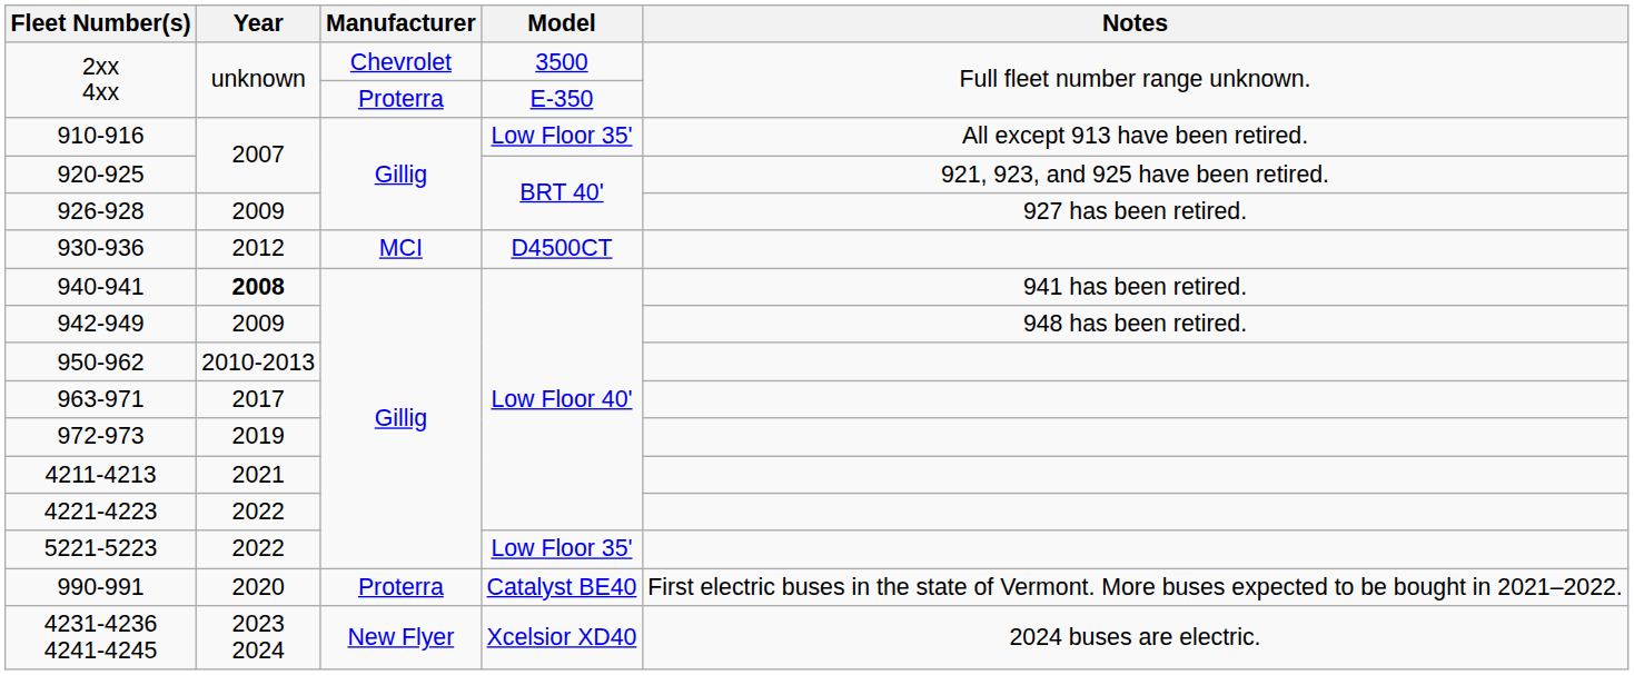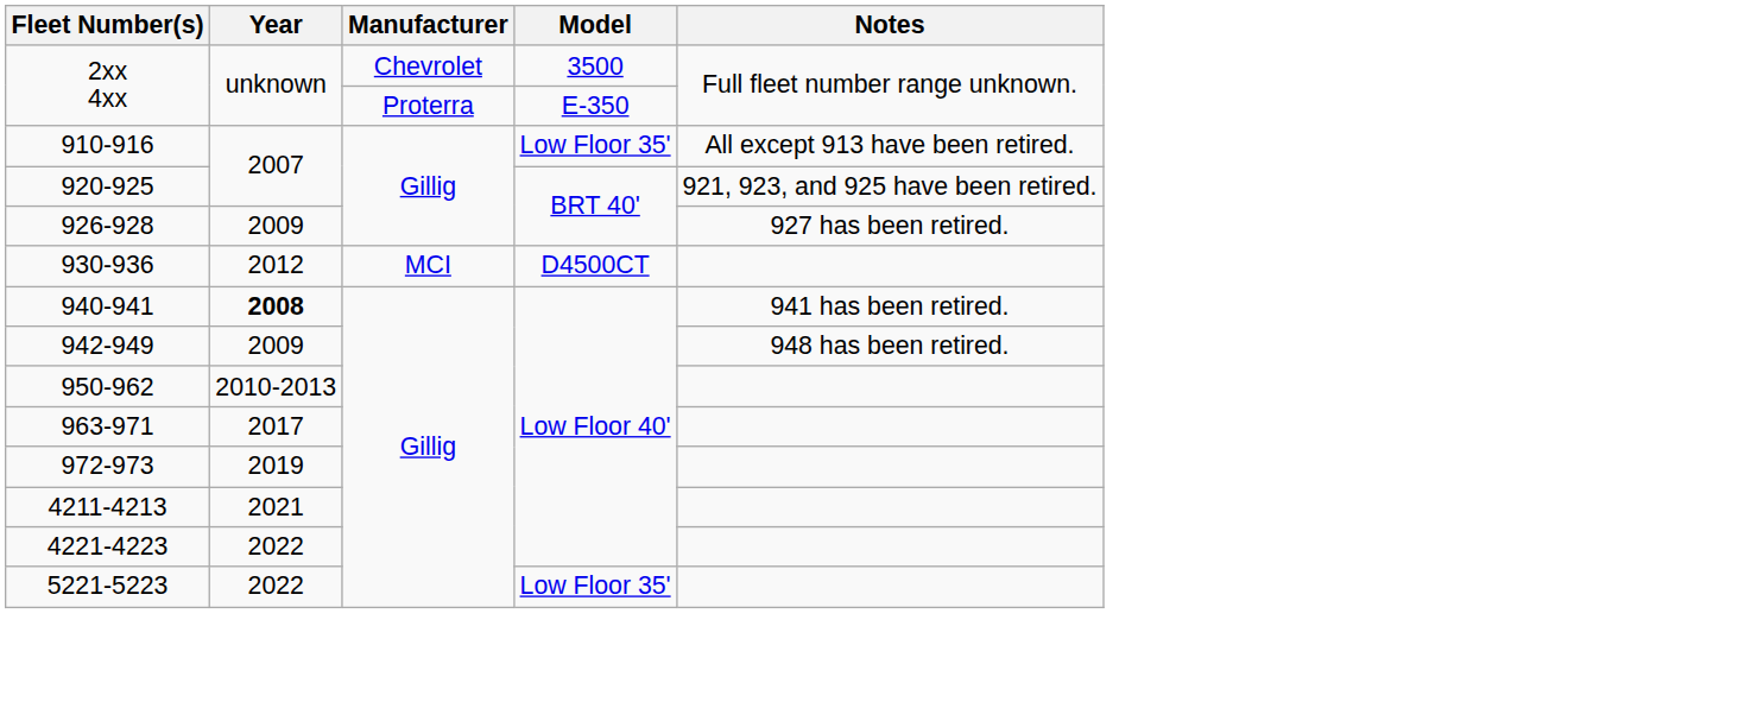- row: 990-991 | 2020 | Proterra | Catalyst BE40 | First electric buses in the state of Vermont. More buses expected to be bought in 2021–2022.
- row: 4231-4236 4241-4245 | 2023 2024 | New Flyer | Xcelsior XD40 | 2024 buses are electric.
